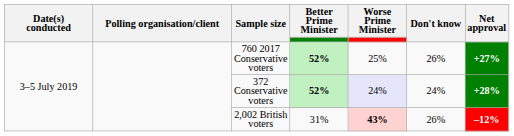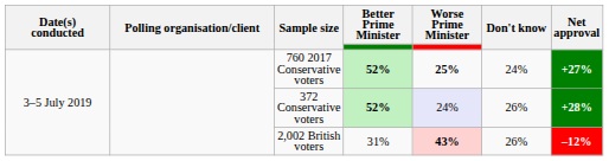760 2017 Conservative voters | Worse Prime Minister: normal -> bold
760 2017 Conservative voters | Don't know: 26% -> 24%
372 Conservative voters | Don't know: 24% -> 26%
